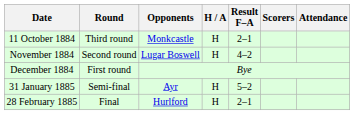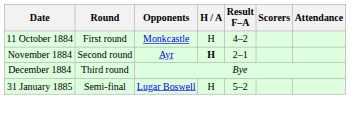11 October 1884 | Round: Third round -> First round
11 October 1884 | Result F–A: 2–1 -> 4–2
November 1884 | Opponents: Lugar Boswell -> Ayr
November 1884 | H / A: normal -> bold
November 1884 | Result F–A: 4–2 -> 2–1
December 1884 | Round: First round -> Third round
31 January 1885 | Opponents: Ayr -> Lugar Boswell
- row: 28 February 1885 | Final | Hurlford | H | 2–1
